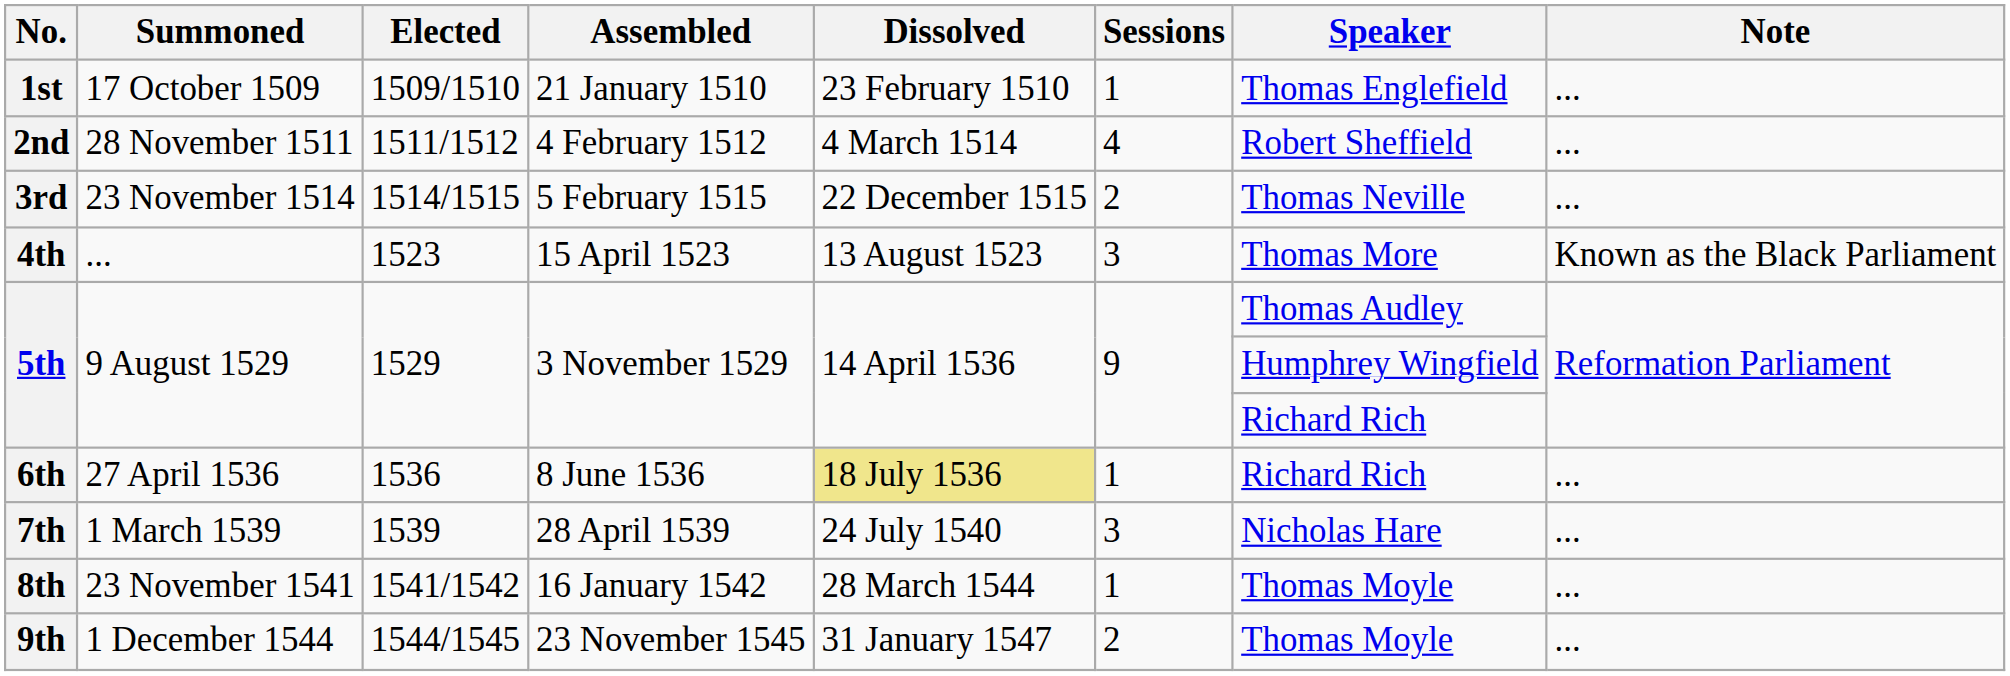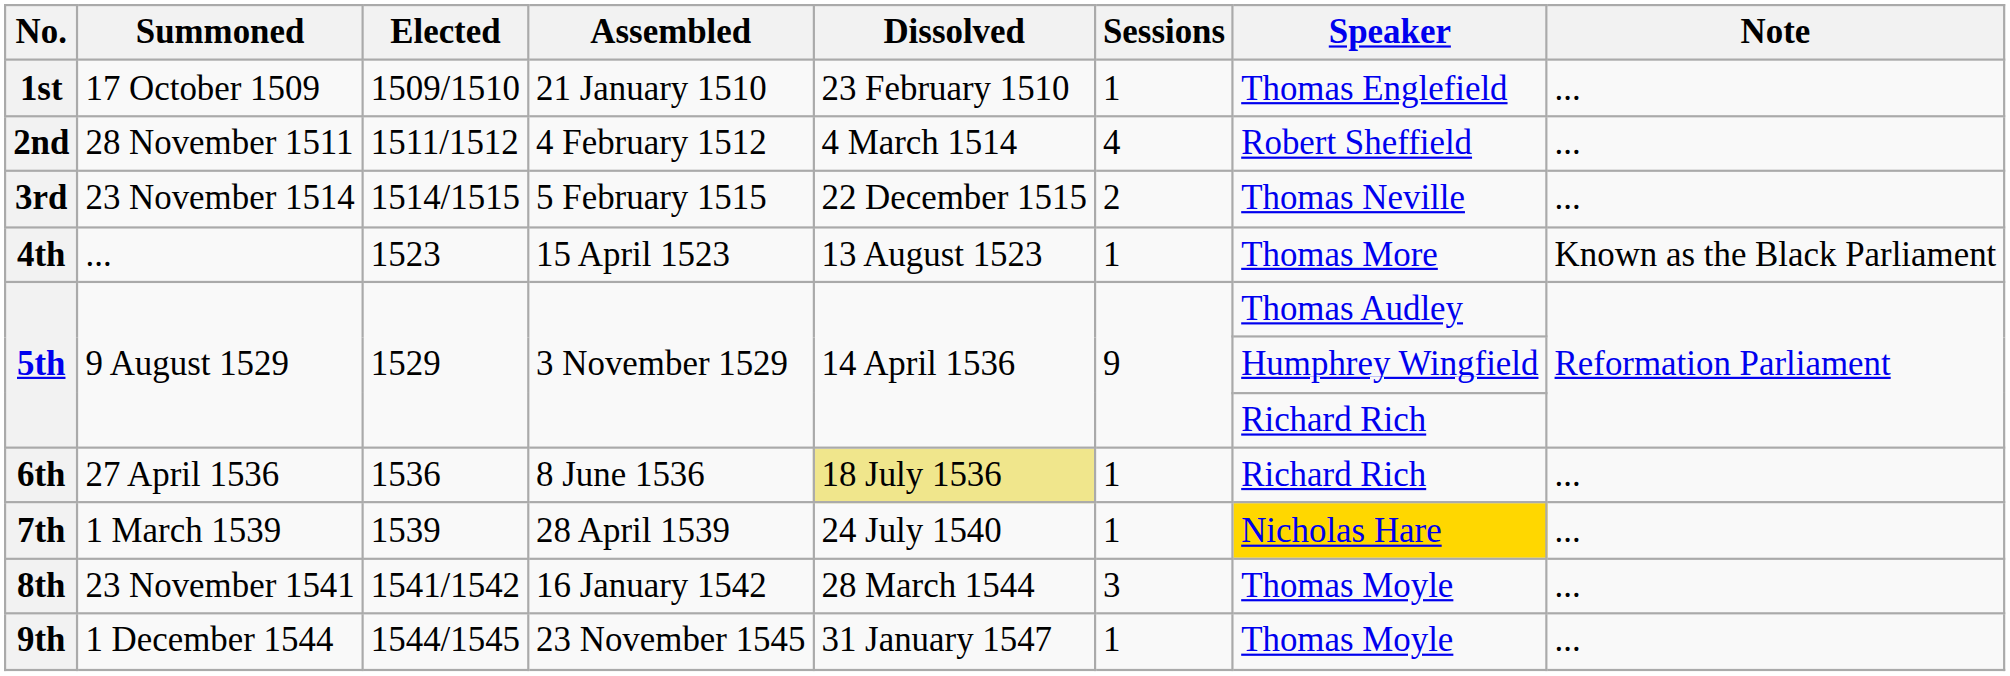4th | Sessions: 3 -> 1
7th | Sessions: 3 -> 1
7th | Speaker: no background -> gold background
8th | Sessions: 1 -> 3
9th | Sessions: 2 -> 1
